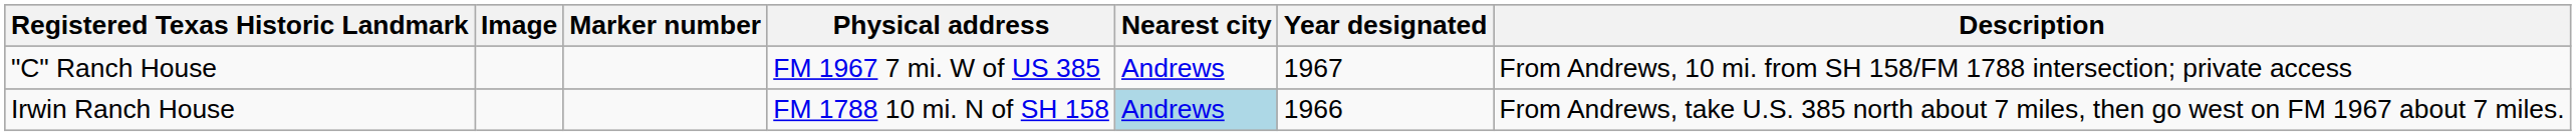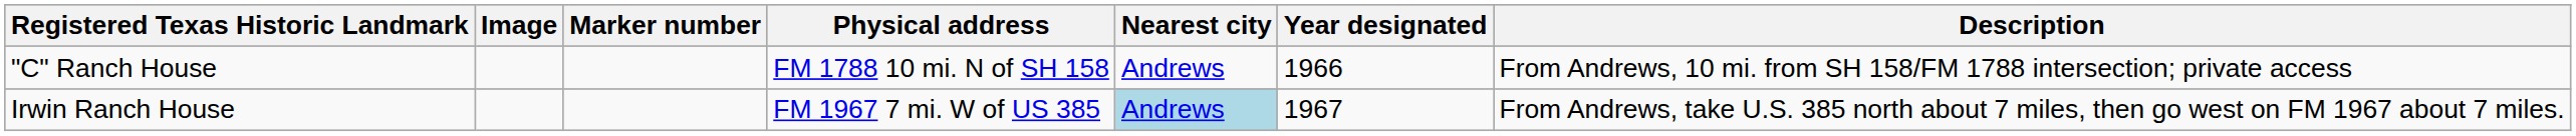"C" Ranch House | Physical address: FM 1967 7 mi. W of US 385 -> FM 1788 10 mi. N of SH 158
"C" Ranch House | Year designated: 1967 -> 1966
Irwin Ranch House | Physical address: FM 1788 10 mi. N of SH 158 -> FM 1967 7 mi. W of US 385
Irwin Ranch House | Year designated: 1966 -> 1967
